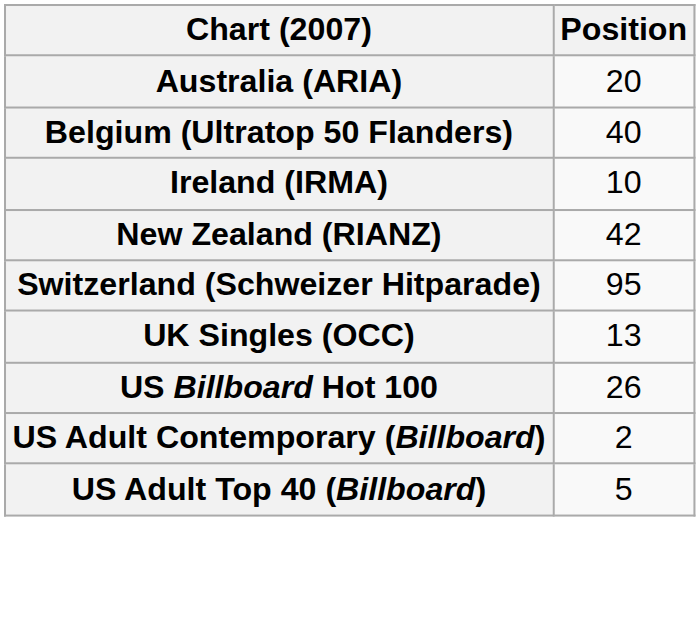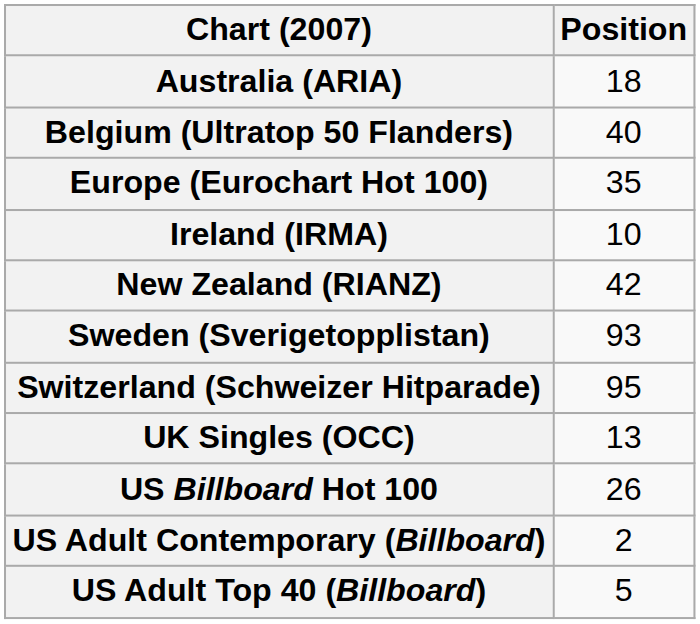Australia (ARIA) | Position: 20 -> 18
+ row: Europe (Eurochart Hot 100) | 35
+ row: Sweden (Sverigetopplistan) | 93
